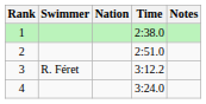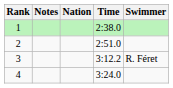columns swapped: Swimmer <-> Notes
